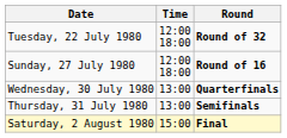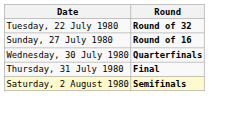- column: Time | 12:00 18:00 | 12:00 18:00 | 13:00 | 13:00 | 15:00
Thursday, 31 July 1980 | Round: Semifinals -> Final
Saturday, 2 August 1980 | Round: Final -> Semifinals
